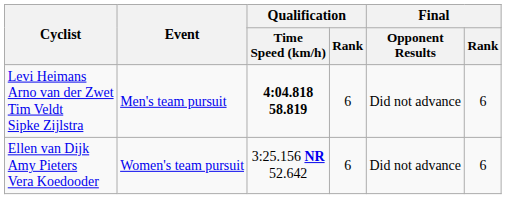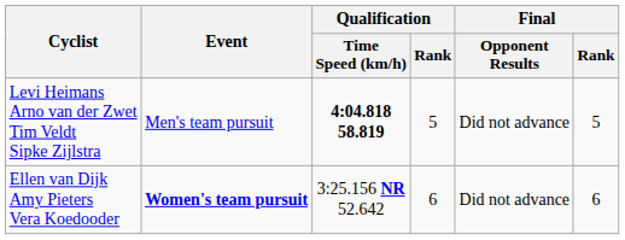Levi Heimans Arno van der Zwet Tim Veldt Sipke Zijlstra | Qualification / Rank: 6 -> 5
Levi Heimans Arno van der Zwet Tim Veldt Sipke Zijlstra | Final / Rank: 6 -> 5
Ellen van Dijk Amy Pieters Vera Koedooder | Event: normal -> bold
